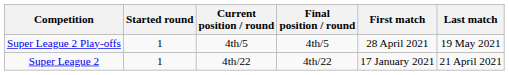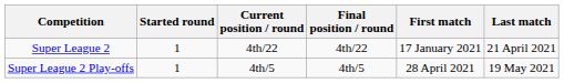rows swapped: Super League 2 <-> Super League 2 Play-offs
